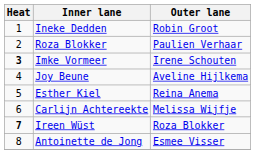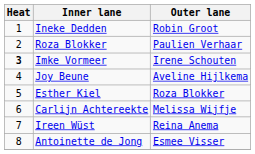Esther Kiel | Outer lane: Reina Anema -> Roza Blokker
Ireen Wüst | Heat: bold -> normal
Ireen Wüst | Outer lane: Roza Blokker -> Reina Anema
